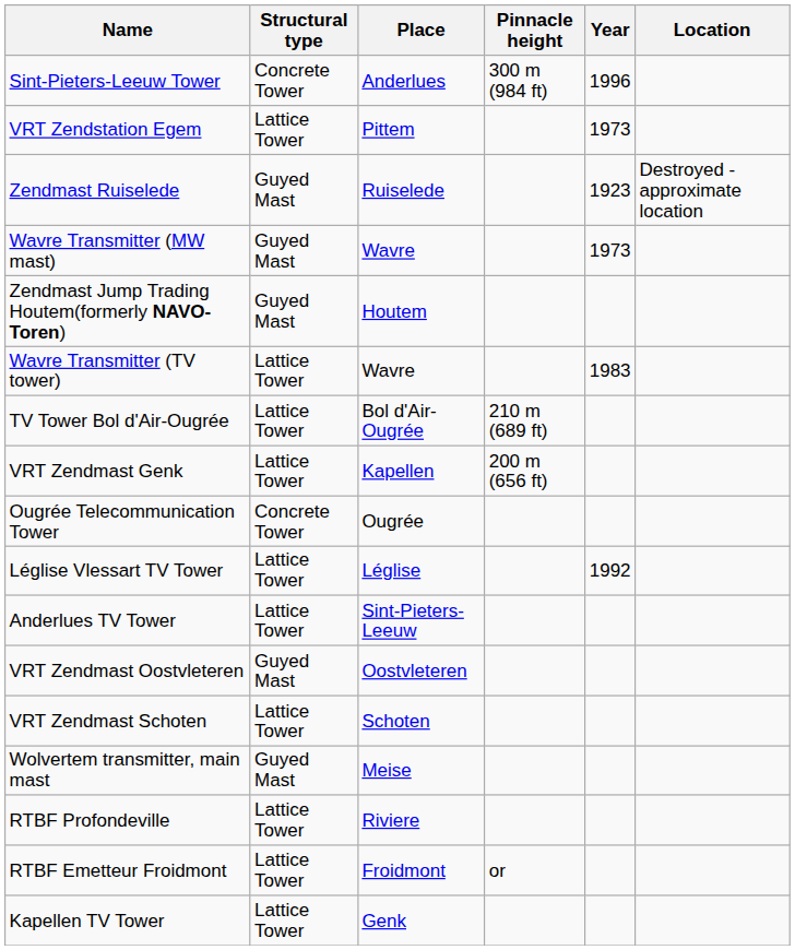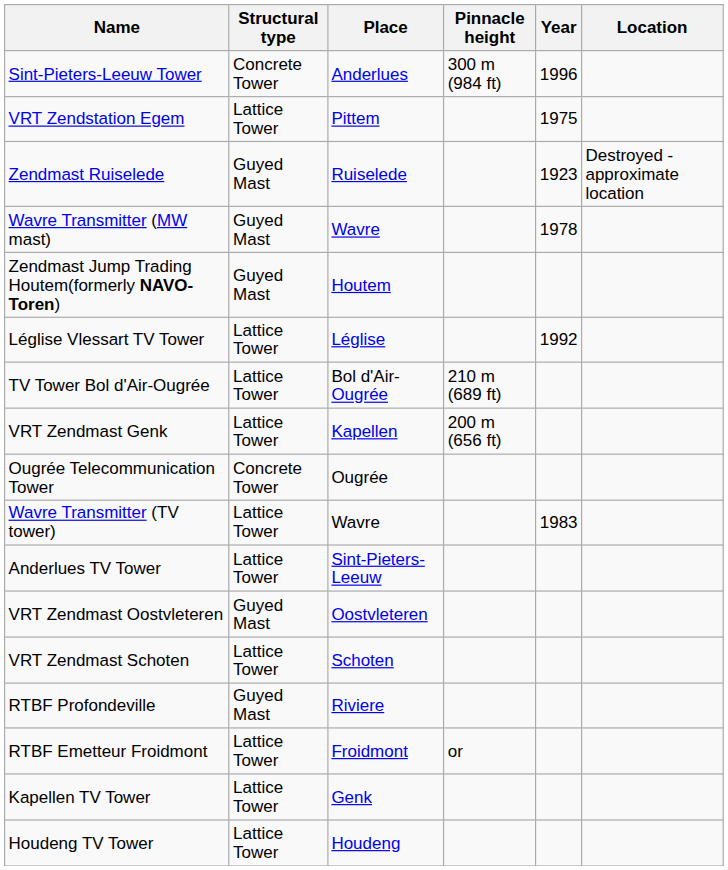VRT Zendstation Egem | Year: 1973 -> 1975
Wavre Transmitter (MW mast) | Year: 1973 -> 1978
rows swapped: Wavre Transmitter (TV tower) <-> Léglise Vlessart TV Tower
- row: Wolvertem transmitter, main mast | Guyed Mast | Meise
RTBF Profondeville | Structural type: Lattice Tower -> Guyed Mast
+ row: Houdeng TV Tower | Lattice Tower | Houdeng
